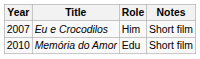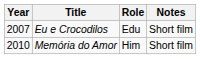Eu e Crocodilos | Role: Him -> Edu
Memória do Amor | Role: Edu -> Him
